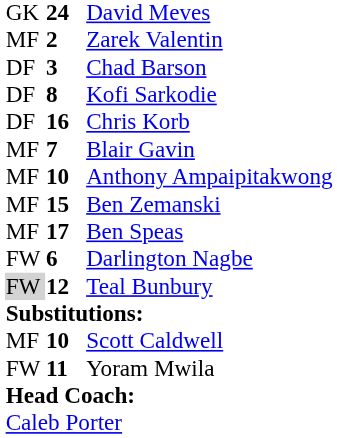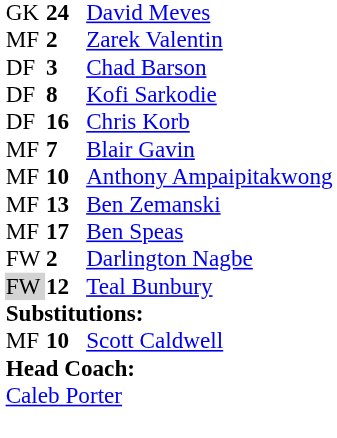Ben Zemanski | column 2: 15 -> 13
Darlington Nagbe | column 2: 6 -> 2
- row: FW | 11 | Yoram Mwila
